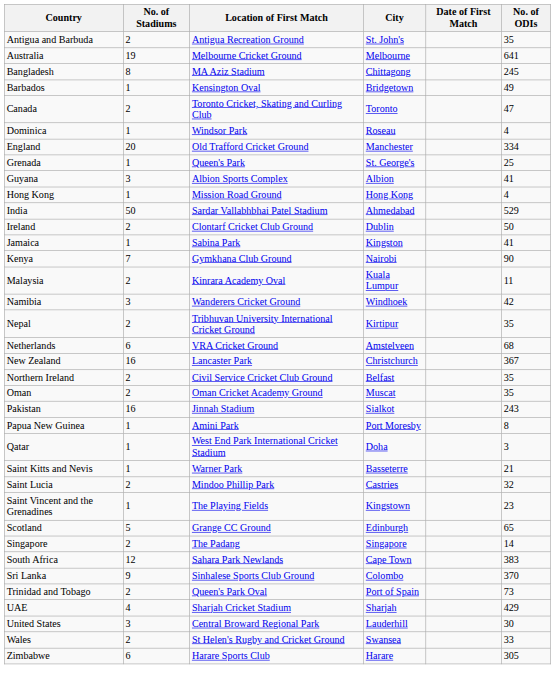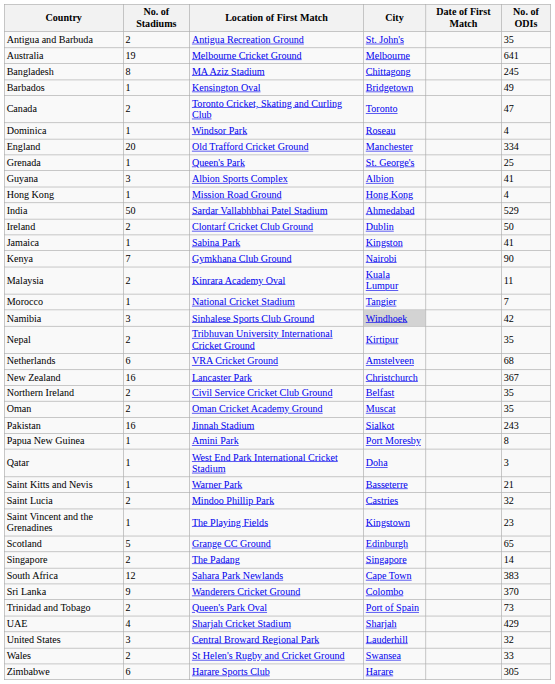+ row: Morocco | 1 | National Cricket Stadium | Tangier | 7
Namibia | Location of First Match: Wanderers Cricket Ground -> Sinhalese Sports Club Ground
Namibia | City: no background -> lightgrey background
Sri Lanka | Location of First Match: Sinhalese Sports Club Ground -> Wanderers Cricket Ground
United States | No. of ODIs: 30 -> 32
